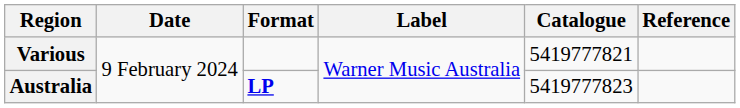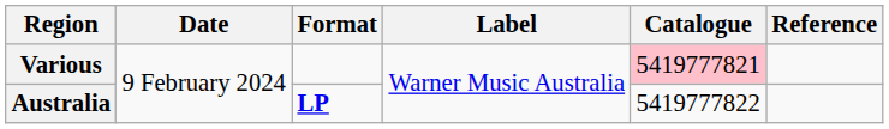Various | Catalogue: no background -> pink background
Australia | Catalogue: 5419777823 -> 5419777822
